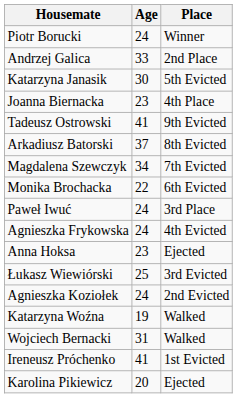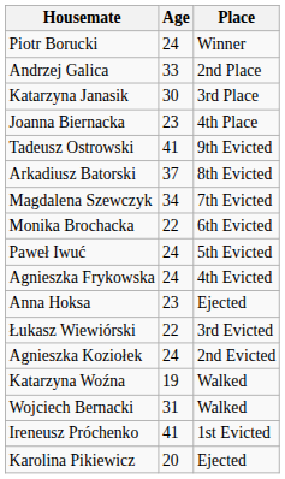Katarzyna Janasik | Place: 5th Evicted -> 3rd Place
Paweł Iwuć | Place: 3rd Place -> 5th Evicted
Łukasz Wiewiórski | Age: 25 -> 22
